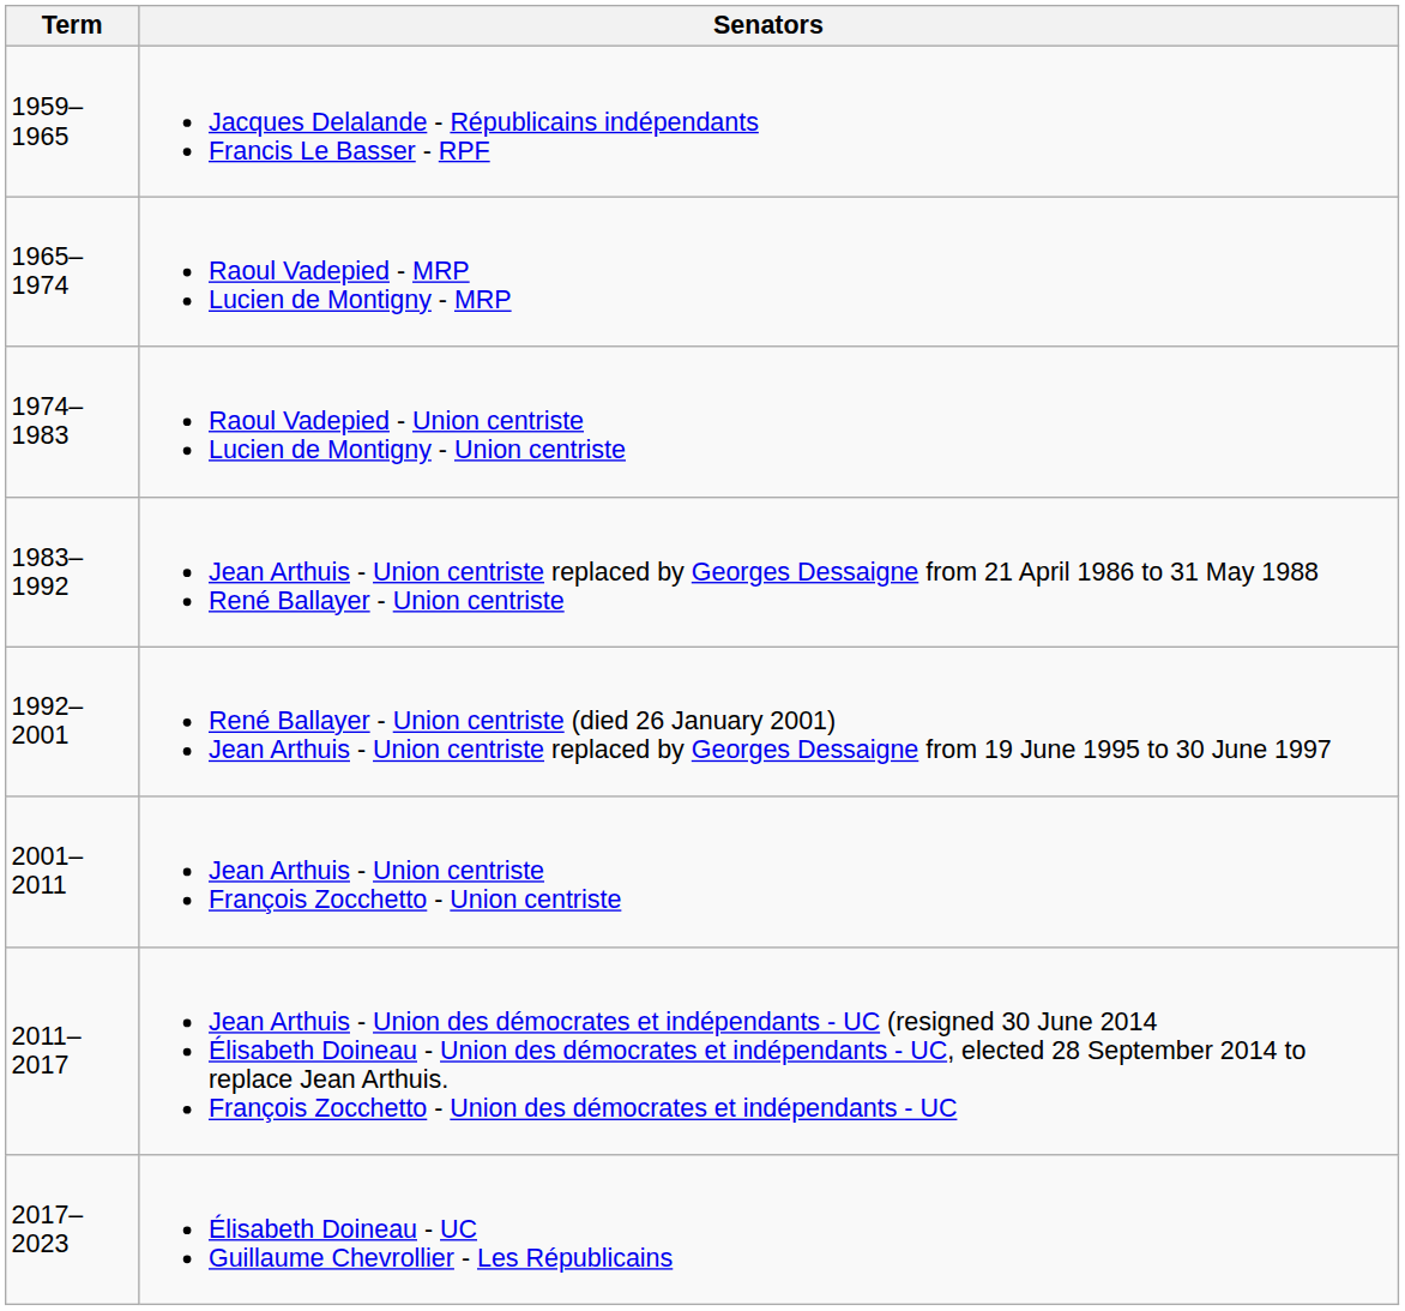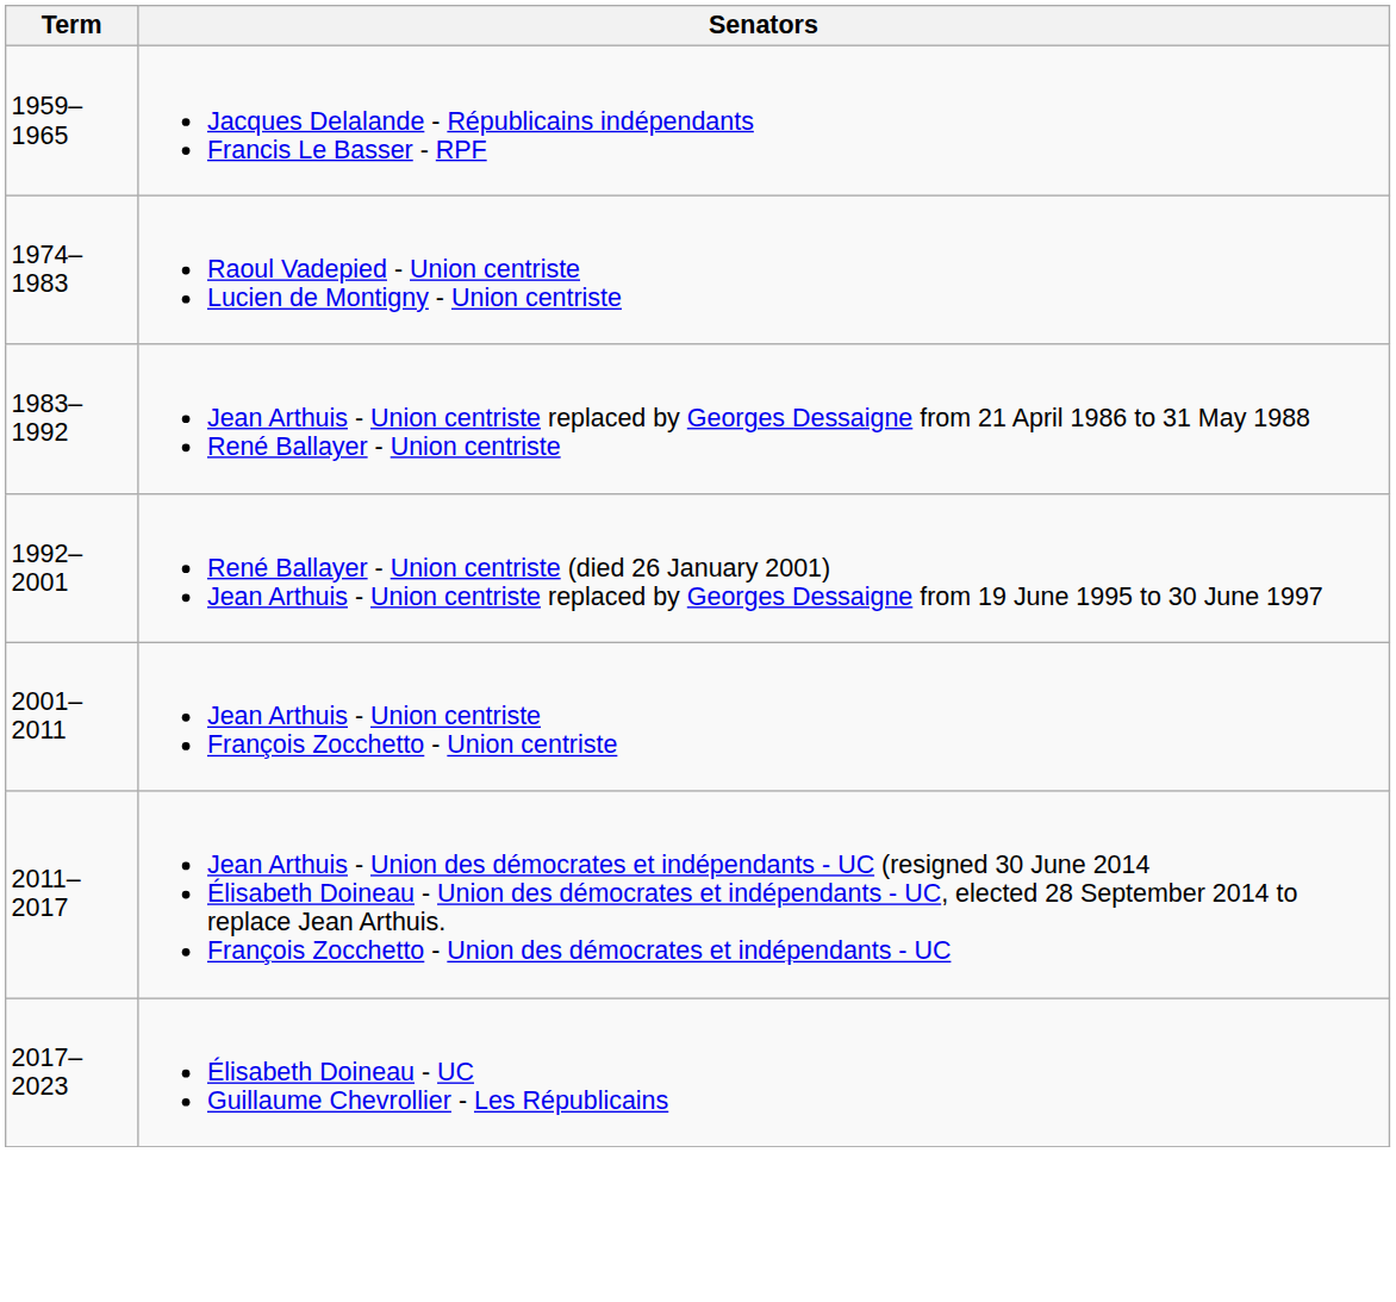- row: 1965–1974 | Raoul Vadepied - MRP Lucien de Montigny - MRP
